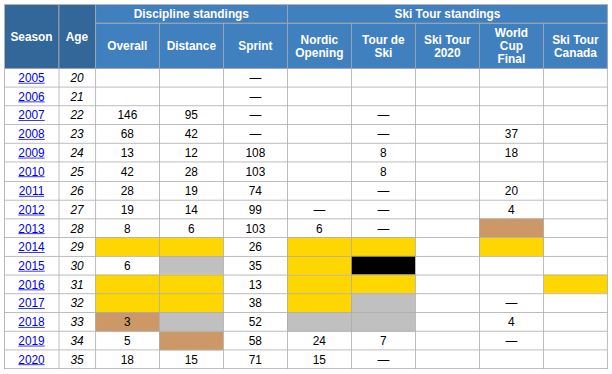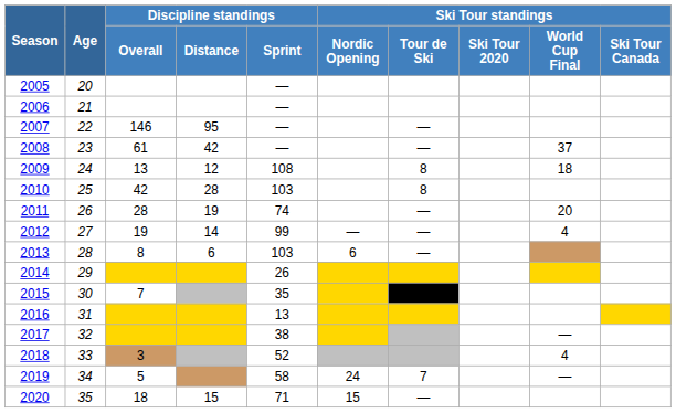2008 | Discipline standings / Overall: 68 -> 61
2015 | Discipline standings / Overall: 6 -> 7
